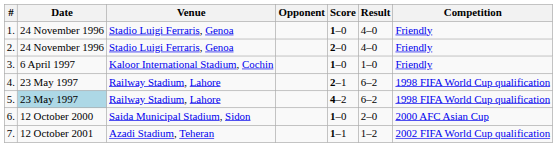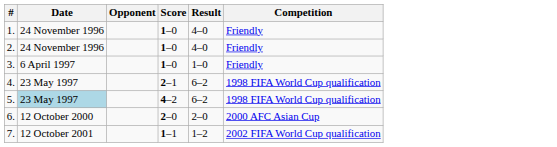- column: Venue | Stadio Luigi Ferraris, Genoa | Stadio Luigi Ferraris, Genoa | Kaloor International Stadium, Cochin | Railway Stadium, Lahore | Railway Stadium, Lahore | Saida Municipal Stadium, Sidon | Azadi Stadium, Teheran
2. | Score: 2–0 -> 1–0
6. | Score: 1–0 -> 2–0
